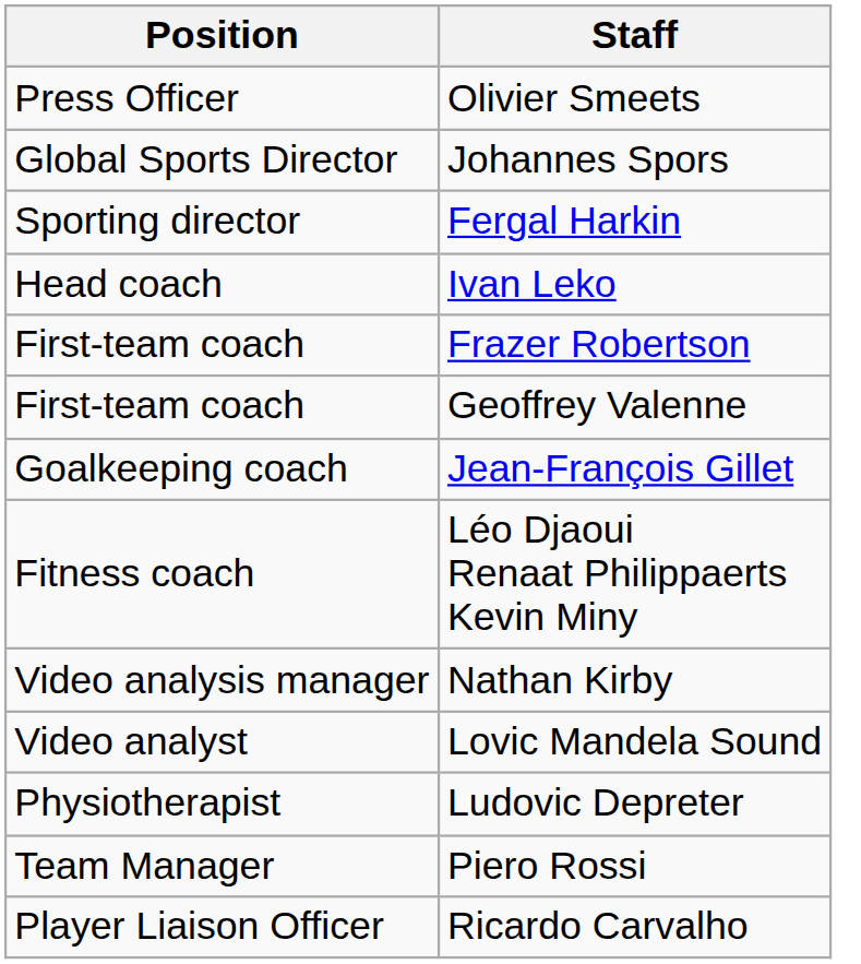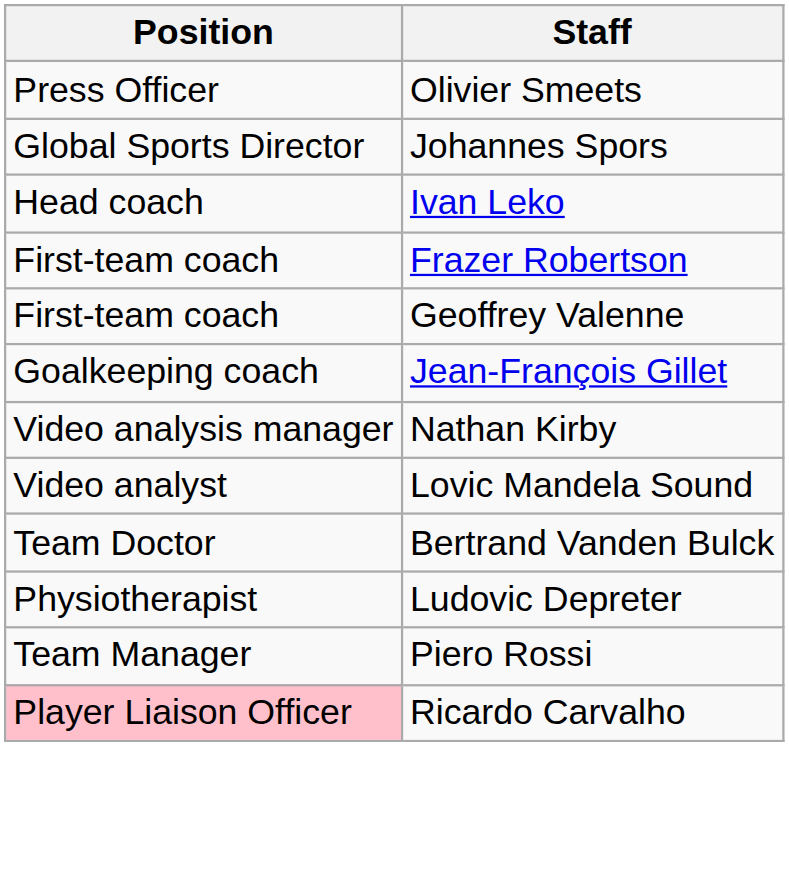- row: Sporting director | Fergal Harkin
- row: Fitness coach | Léo Djaoui Renaat Philippaerts Kevin Miny
+ row: Team Doctor | Bertrand Vanden Bulck
Ricardo Carvalho | Position: no background -> pink background
